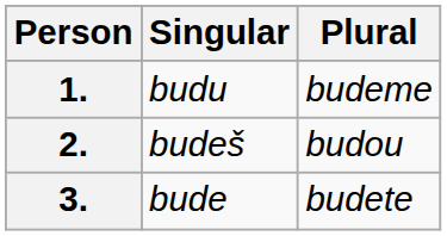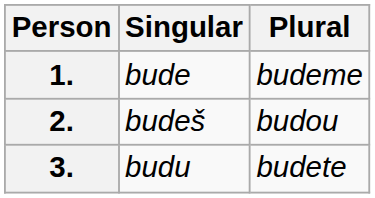1. | Singular: budu -> bude
3. | Singular: bude -> budu
